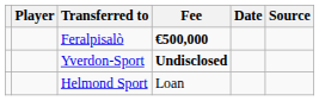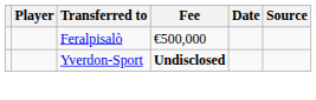Feralpisalò | Fee: bold -> normal
- row: Helmond Sport | Loan
